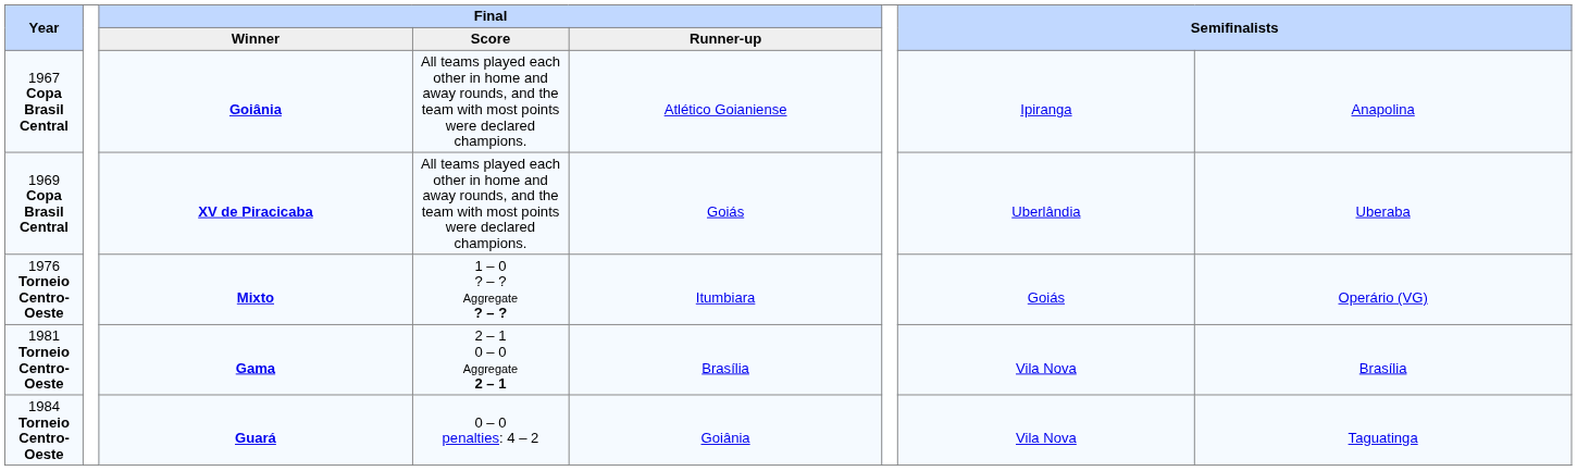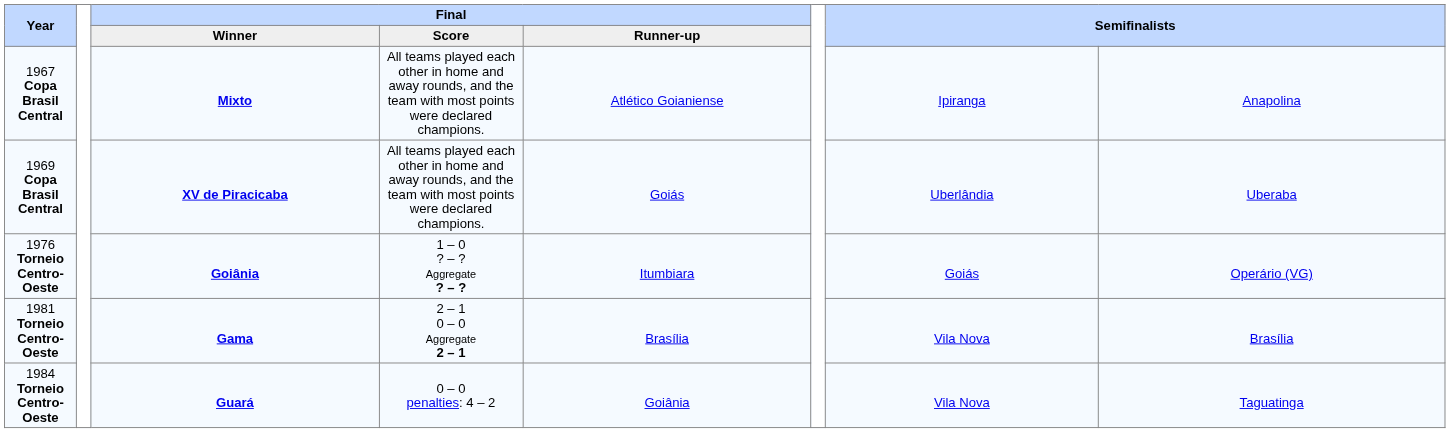1967 Copa Brasil Central | Final / Winner: Goiânia -> Mixto
1976 Torneio Centro-Oeste | Final / Winner: Mixto -> Goiânia
